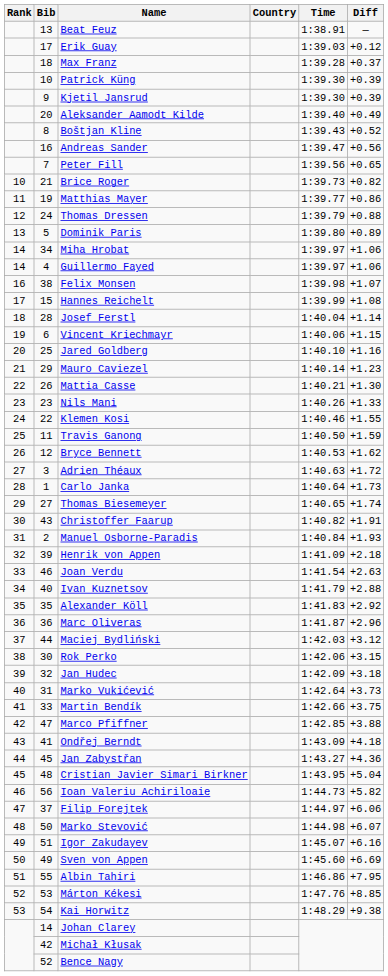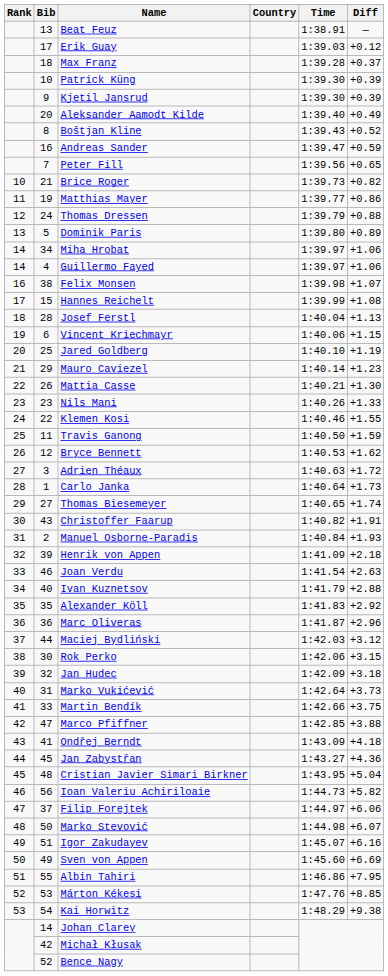Andreas Sander | Diff: +0.56 -> +0.59
Josef Ferstl | Diff: +1.14 -> +1.13
Jared Goldberg | Diff: +1.16 -> +1.19
